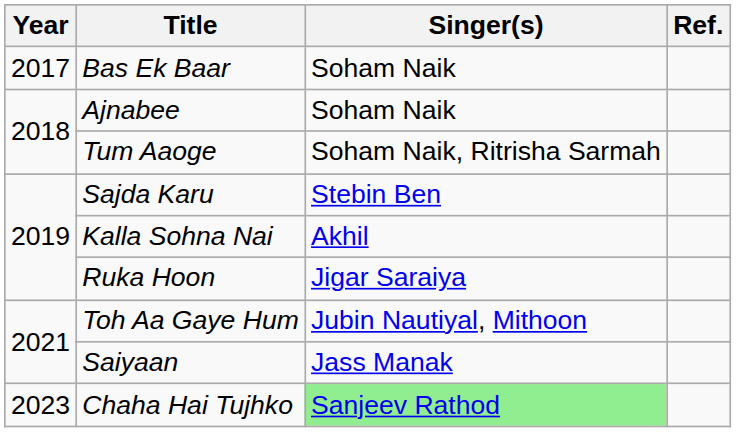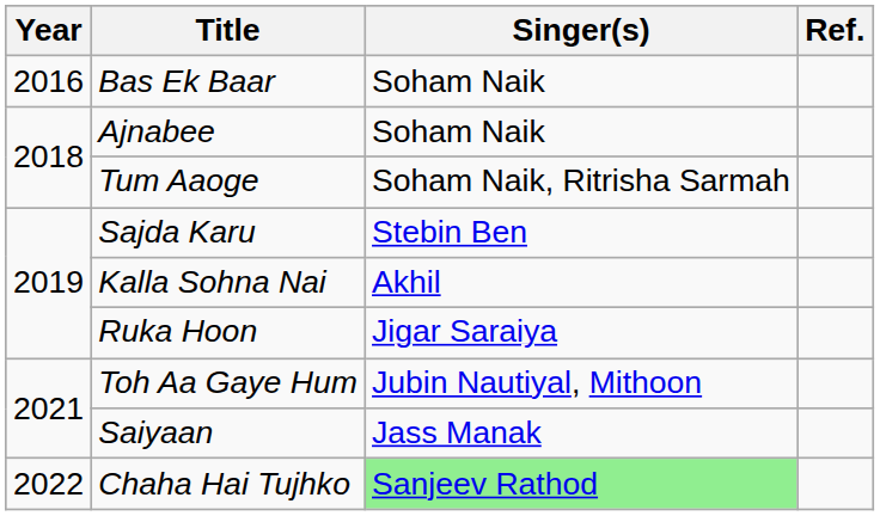Bas Ek Baar | Year: 2017 -> 2016
Chaha Hai Tujhko | Year: 2023 -> 2022
